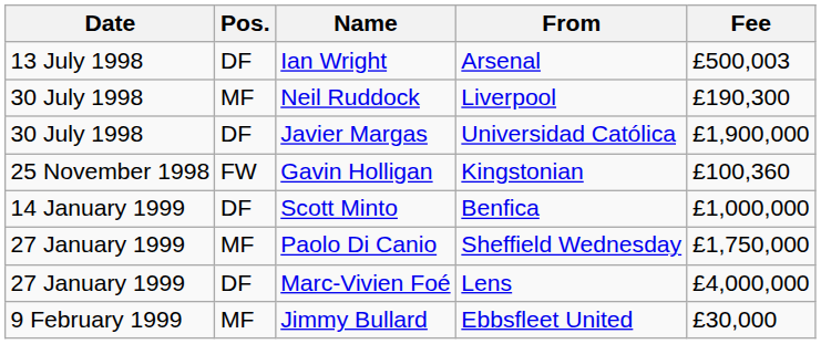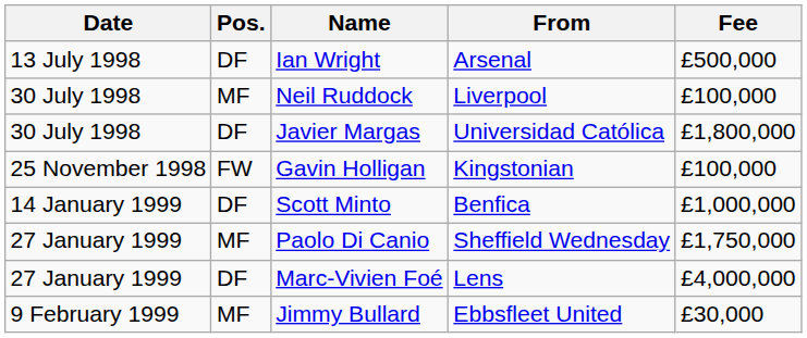Ian Wright | Fee: £500,003 -> £500,000
Neil Ruddock | Fee: £190,300 -> £100,000
Javier Margas | Fee: £1,900,000 -> £1,800,000
Gavin Holligan | Fee: £100,360 -> £100,000
